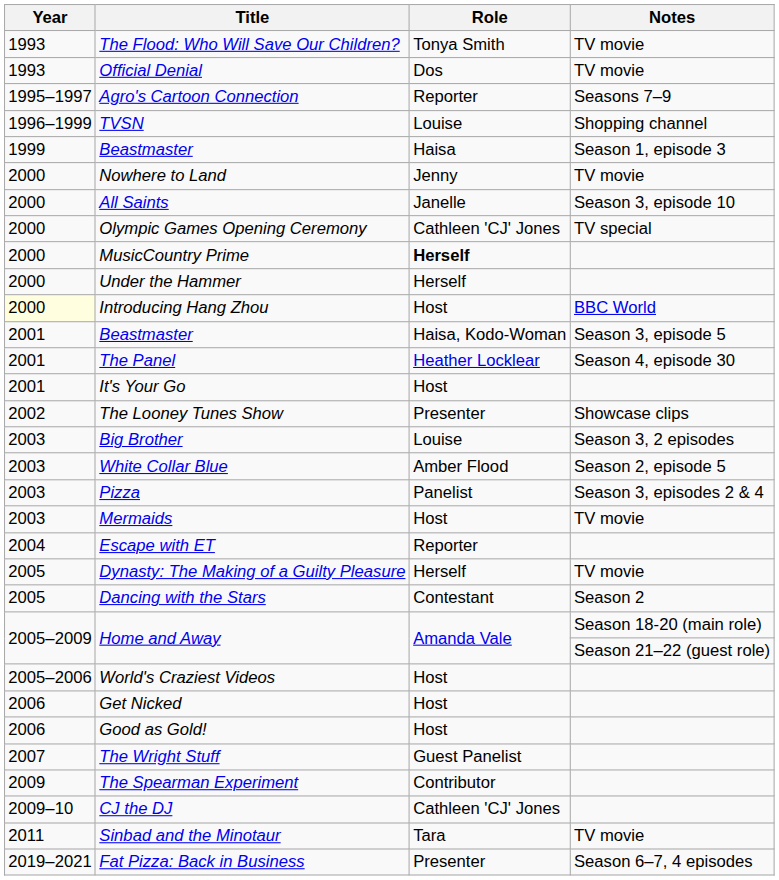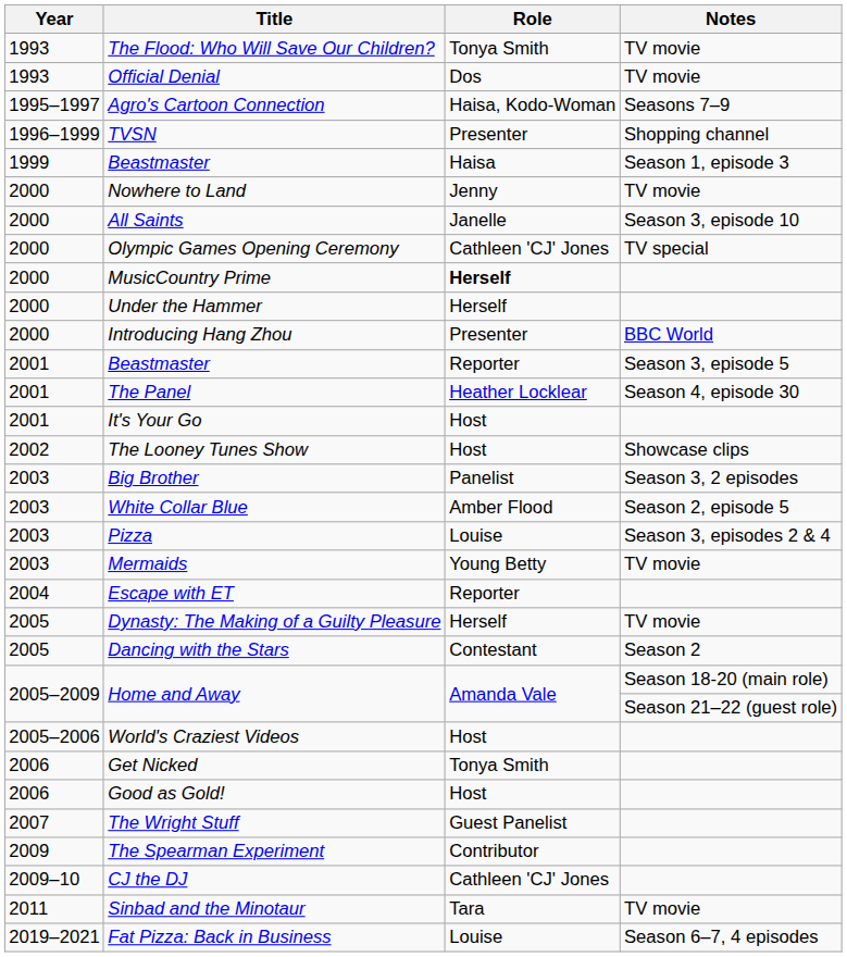Agro's Cartoon Connection | Role: Reporter -> Haisa, Kodo-Woman
TVSN | Role: Louise -> Presenter
Introducing Hang Zhou | Year: lightyellow background -> no background
Introducing Hang Zhou | Role: Host -> Presenter
Beastmaster / Season 3, episode 5 | Role: Haisa, Kodo-Woman -> Reporter
The Looney Tunes Show | Role: Presenter -> Host
Big Brother | Role: Louise -> Panelist
Pizza | Role: Panelist -> Louise
Mermaids | Role: Host -> Young Betty
Get Nicked | Role: Host -> Tonya Smith
Fat Pizza: Back in Business | Role: Presenter -> Louise
